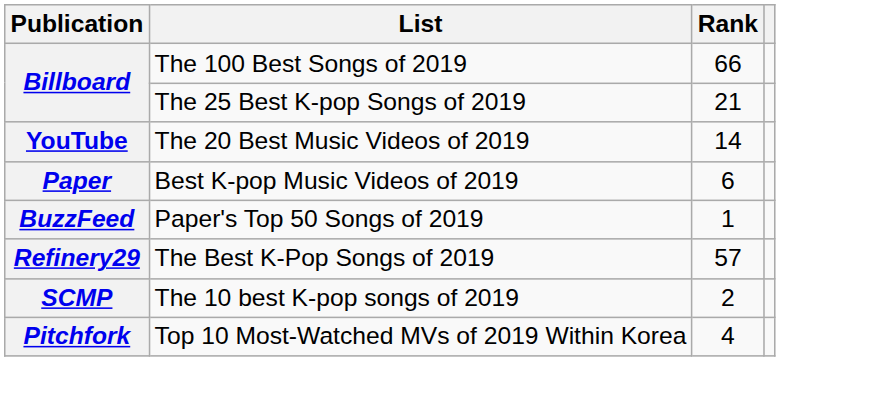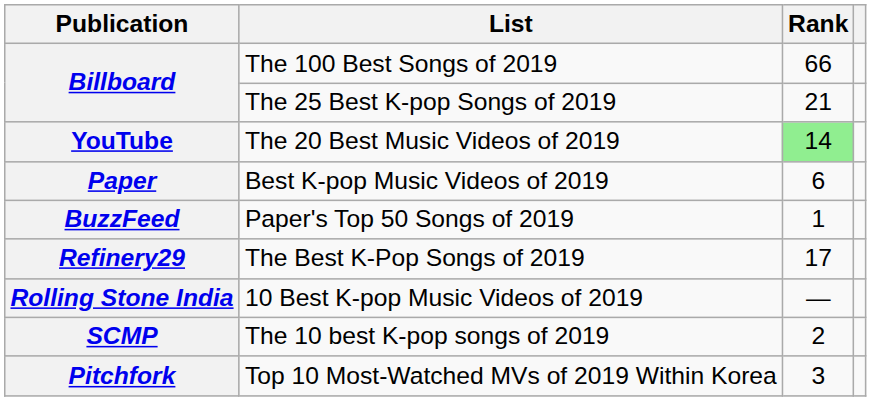The 20 Best Music Videos of 2019 | Rank: no background -> lightgreen background
The Best K-Pop Songs of 2019 | Rank: 57 -> 17
+ row: Rolling Stone India | 10 Best K-pop Music Videos of 2019 | —
Top 10 Most-Watched MVs of 2019 Within Korea | Rank: 4 -> 3
